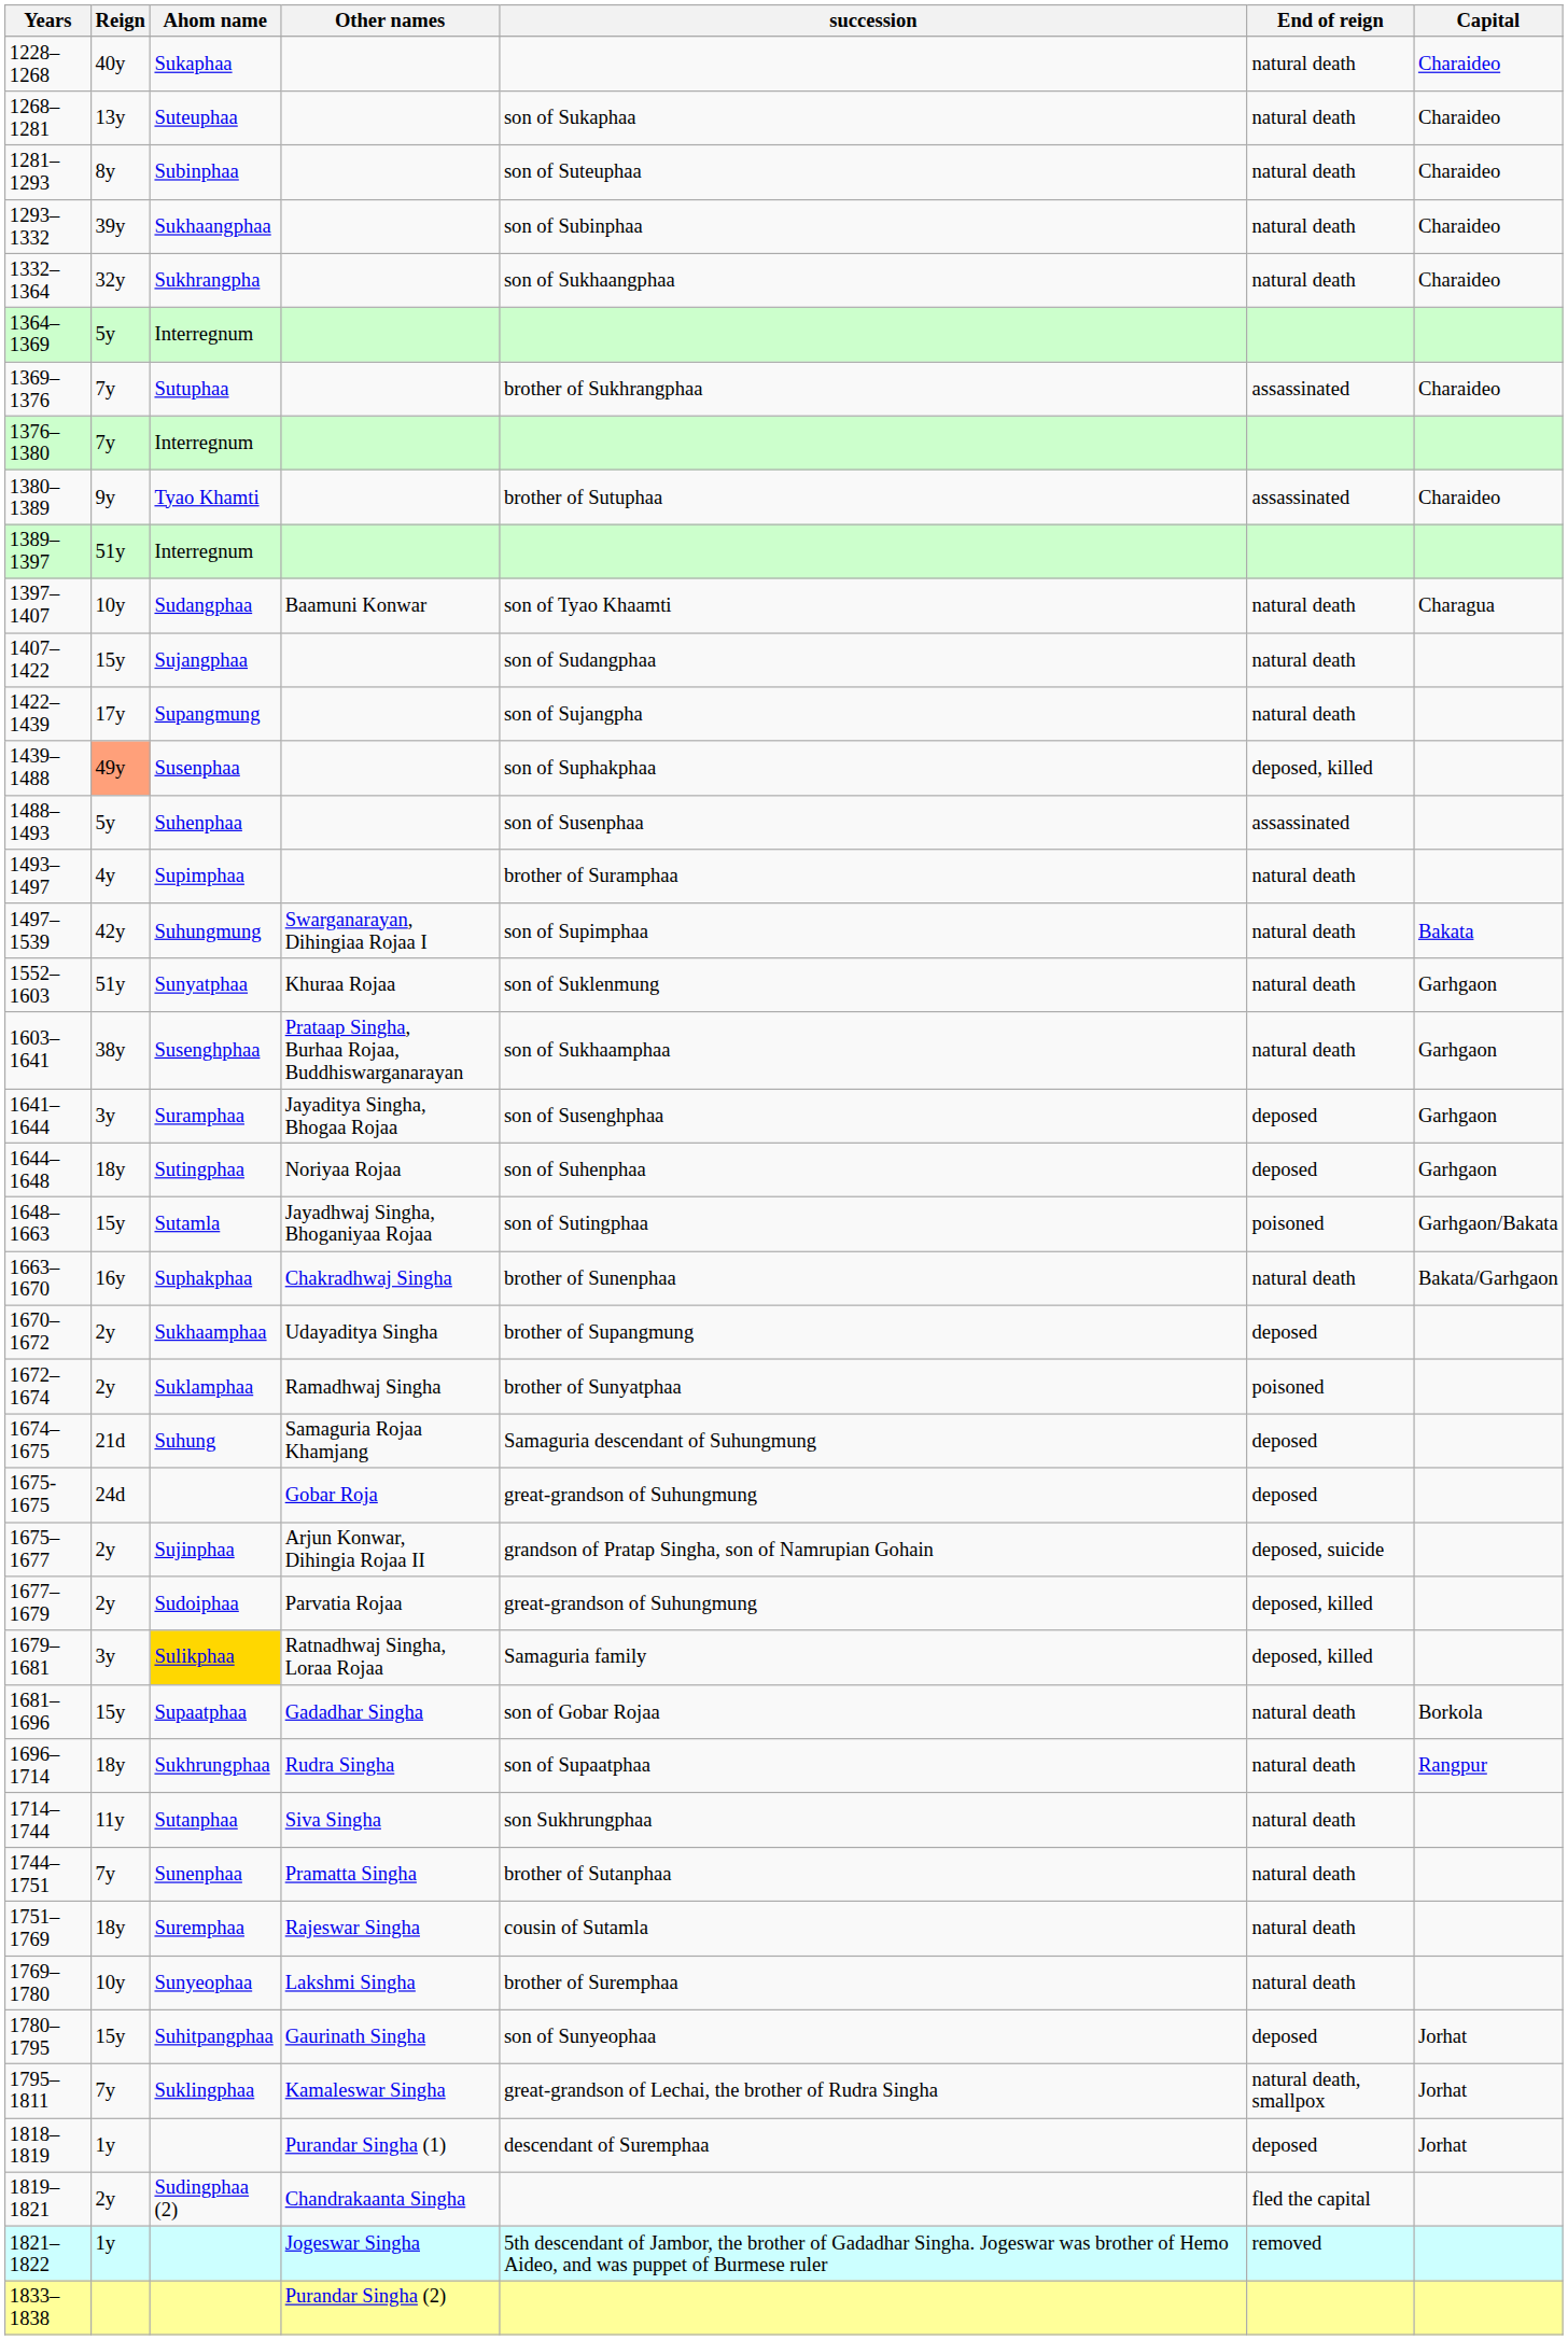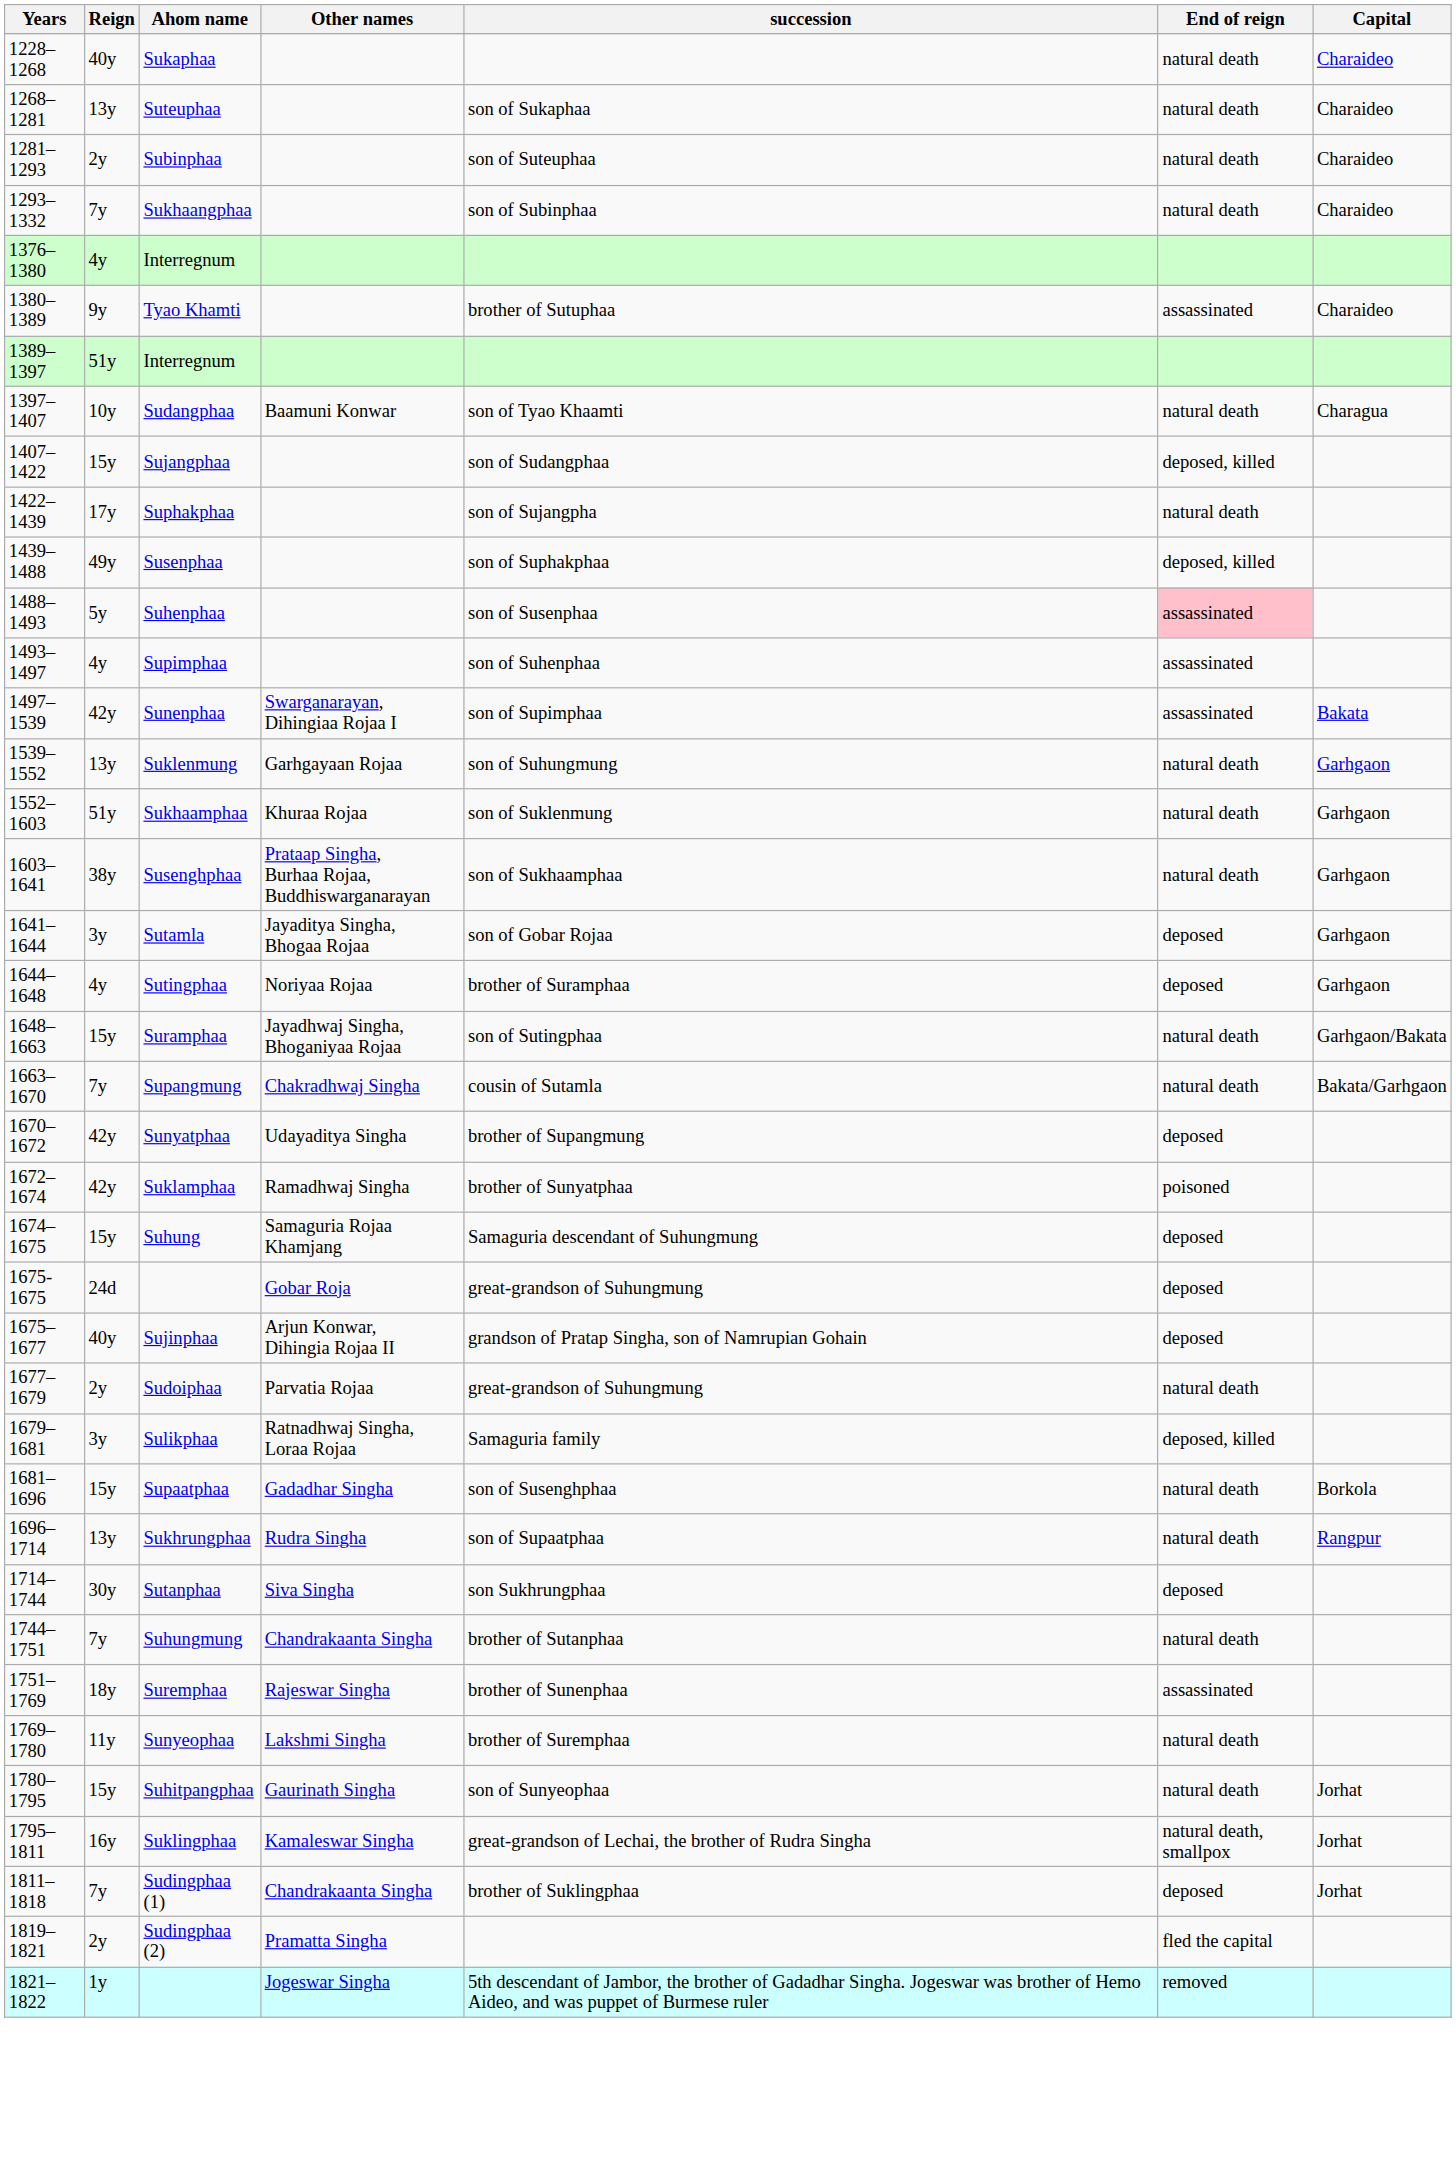1281–1293 | Reign: 8y -> 2y
1293–1332 | Reign: 39y -> 7y
- row: 1332–1364 | 32y | Sukhrangpha | son of Sukhaangphaa | natural death | Charaideo
- row: 1364–1369 | 5y | Interregnum
- row: 1369–1376 | 7y | Sutuphaa | brother of Sukhrangphaa | assassinated | Charaideo
1376–1380 | Reign: 7y -> 4y
1407–1422 | End of reign: natural death -> deposed, killed
1422–1439 | Ahom name: Supangmung -> Suphakphaa
1439–1488 | Reign: lightsalmon background -> no background
1488–1493 | End of reign: no background -> pink background
1493–1497 | succession: brother of Suramphaa -> son of Suhenphaa
1493–1497 | End of reign: natural death -> assassinated
1497–1539 | Ahom name: Suhungmung -> Sunenphaa
1497–1539 | End of reign: natural death -> assassinated
+ row: 1539–1552 | 13y | Suklenmung | Garhgayaan Rojaa | son of Suhungmung | natural death | Garhgaon
1552–1603 | Ahom name: Sunyatphaa -> Sukhaamphaa
1641–1644 | Ahom name: Suramphaa -> Sutamla
1641–1644 | succession: son of Susenghphaa -> son of Gobar Rojaa
1644–1648 | Reign: 18y -> 4y
1644–1648 | succession: son of Suhenphaa -> brother of Suramphaa
1648–1663 | Ahom name: Sutamla -> Suramphaa
1648–1663 | End of reign: poisoned -> natural death
1663–1670 | Reign: 16y -> 7y
1663–1670 | Ahom name: Suphakphaa -> Supangmung
1663–1670 | succession: brother of Sunenphaa -> cousin of Sutamla
1670–1672 | Reign: 2y -> 42y
1670–1672 | Ahom name: Sukhaamphaa -> Sunyatphaa
1672–1674 | Reign: 2y -> 42y
1674–1675 | Reign: 21d -> 15y
1675–1677 | Reign: 2y -> 40y
1675–1677 | End of reign: deposed, suicide -> deposed
1677–1679 | End of reign: deposed, killed -> natural death
1679–1681 | Ahom name: gold background -> no background
1681–1696 | succession: son of Gobar Rojaa -> son of Susenghphaa
1696–1714 | Reign: 18y -> 13y
1714–1744 | Reign: 11y -> 30y
1714–1744 | End of reign: natural death -> deposed
1744–1751 | Ahom name: Sunenphaa -> Suhungmung
1744–1751 | Other names: Pramatta Singha -> Chandrakaanta Singha
1751–1769 | succession: cousin of Sutamla -> brother of Sunenphaa
1751–1769 | End of reign: natural death -> assassinated
1769–1780 | Reign: 10y -> 11y
1780–1795 | End of reign: deposed -> natural death
1795–1811 | Reign: 7y -> 16y
+ row: 1811–1818 | 7y | Sudingphaa (1) | Chandrakaanta Singha | brother of Suklingphaa | deposed | Jorhat
- row: 1818–1819 | 1y | Purandar Singha (1) | descendant of Suremphaa | deposed | Jorhat
1819–1821 | Other names: Chandrakaanta Singha -> Pramatta Singha
- row: 1833–1838 | Purandar Singha (2)
